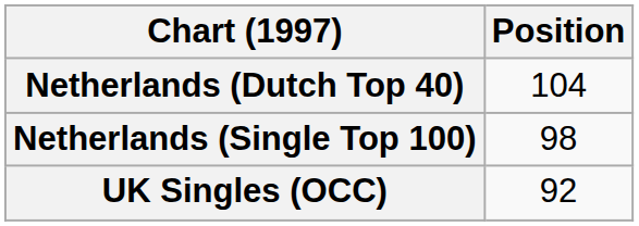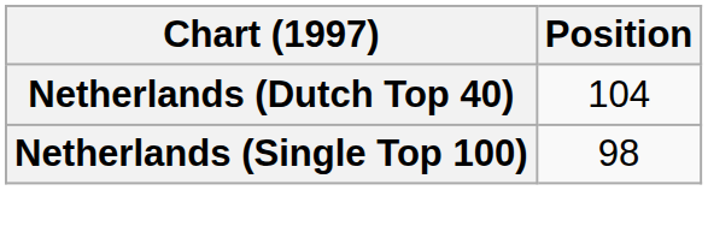- row: UK Singles (OCC) | 92
